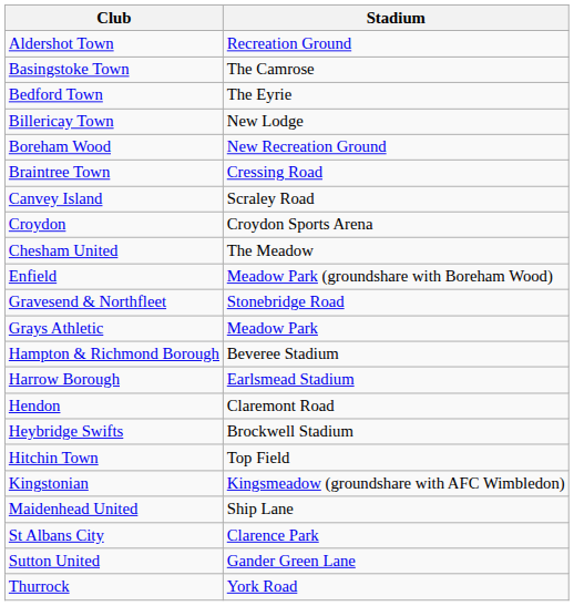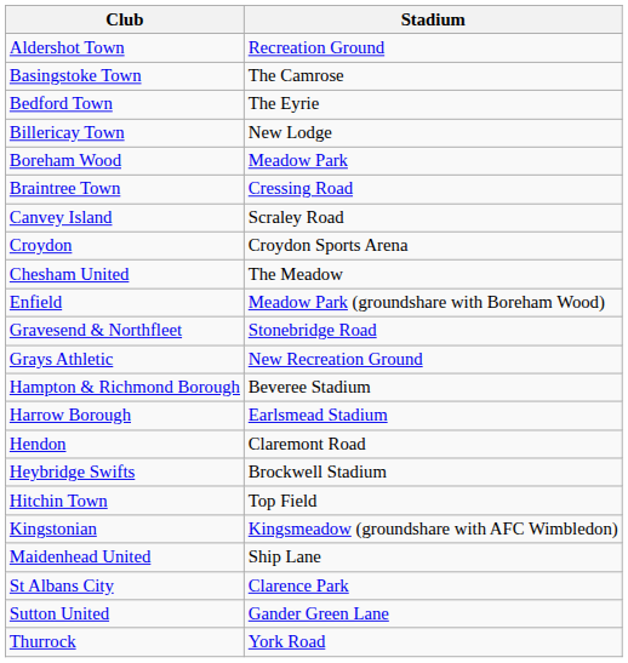Boreham Wood | Stadium: New Recreation Ground -> Meadow Park
Grays Athletic | Stadium: Meadow Park -> New Recreation Ground
